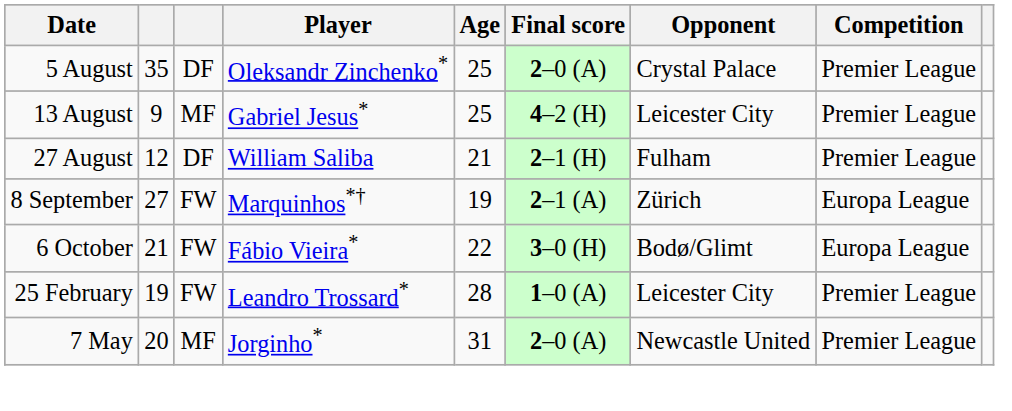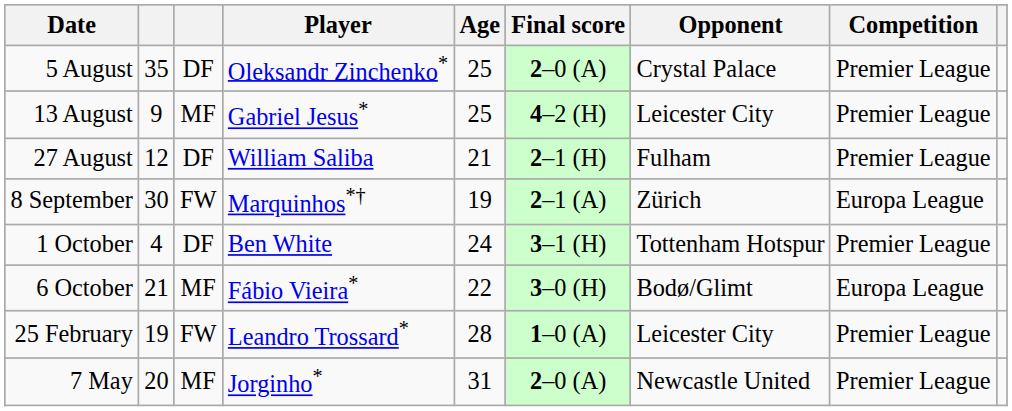8 September | column 2: 27 -> 30
+ row: 1 October | 4 | DF | Ben White | 24 | 3–1 (H) | Tottenham Hotspur | Premier League
6 October | column 3: FW -> MF
